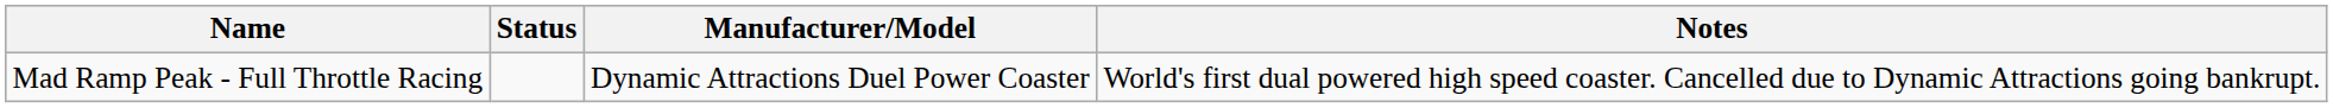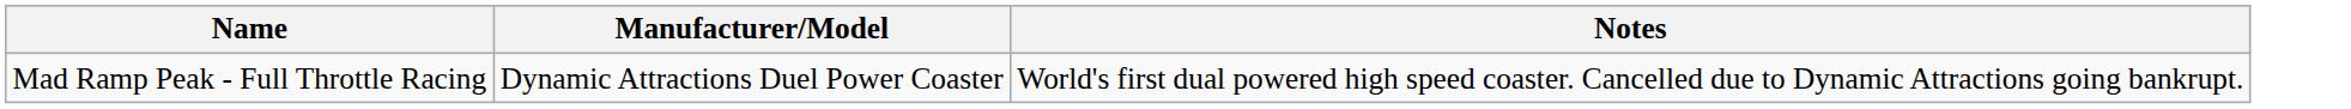- column: Status
